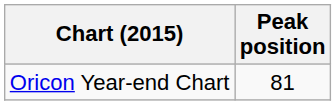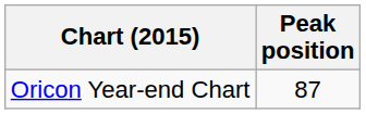Oricon Year-end Chart | Peak position: 81 -> 87
